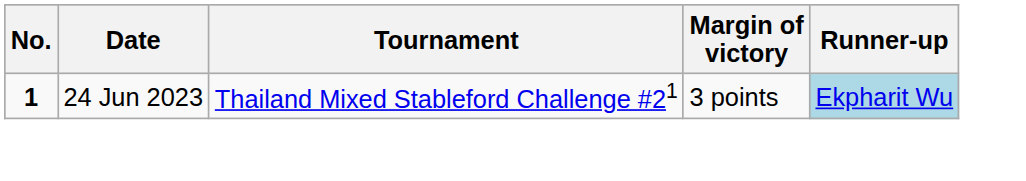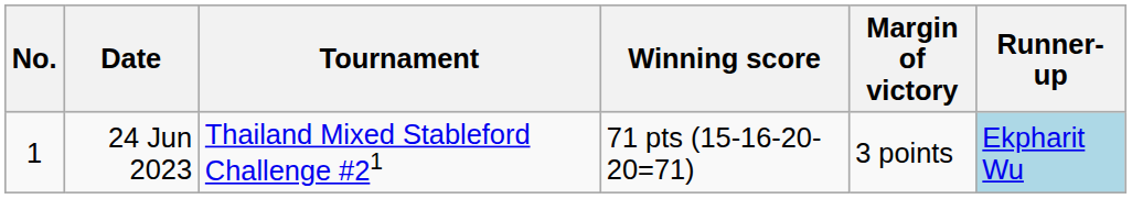+ column: Winning score | 71 pts (15-16-20-20=71)
24 Jun 2023 | No.: bold -> normal
